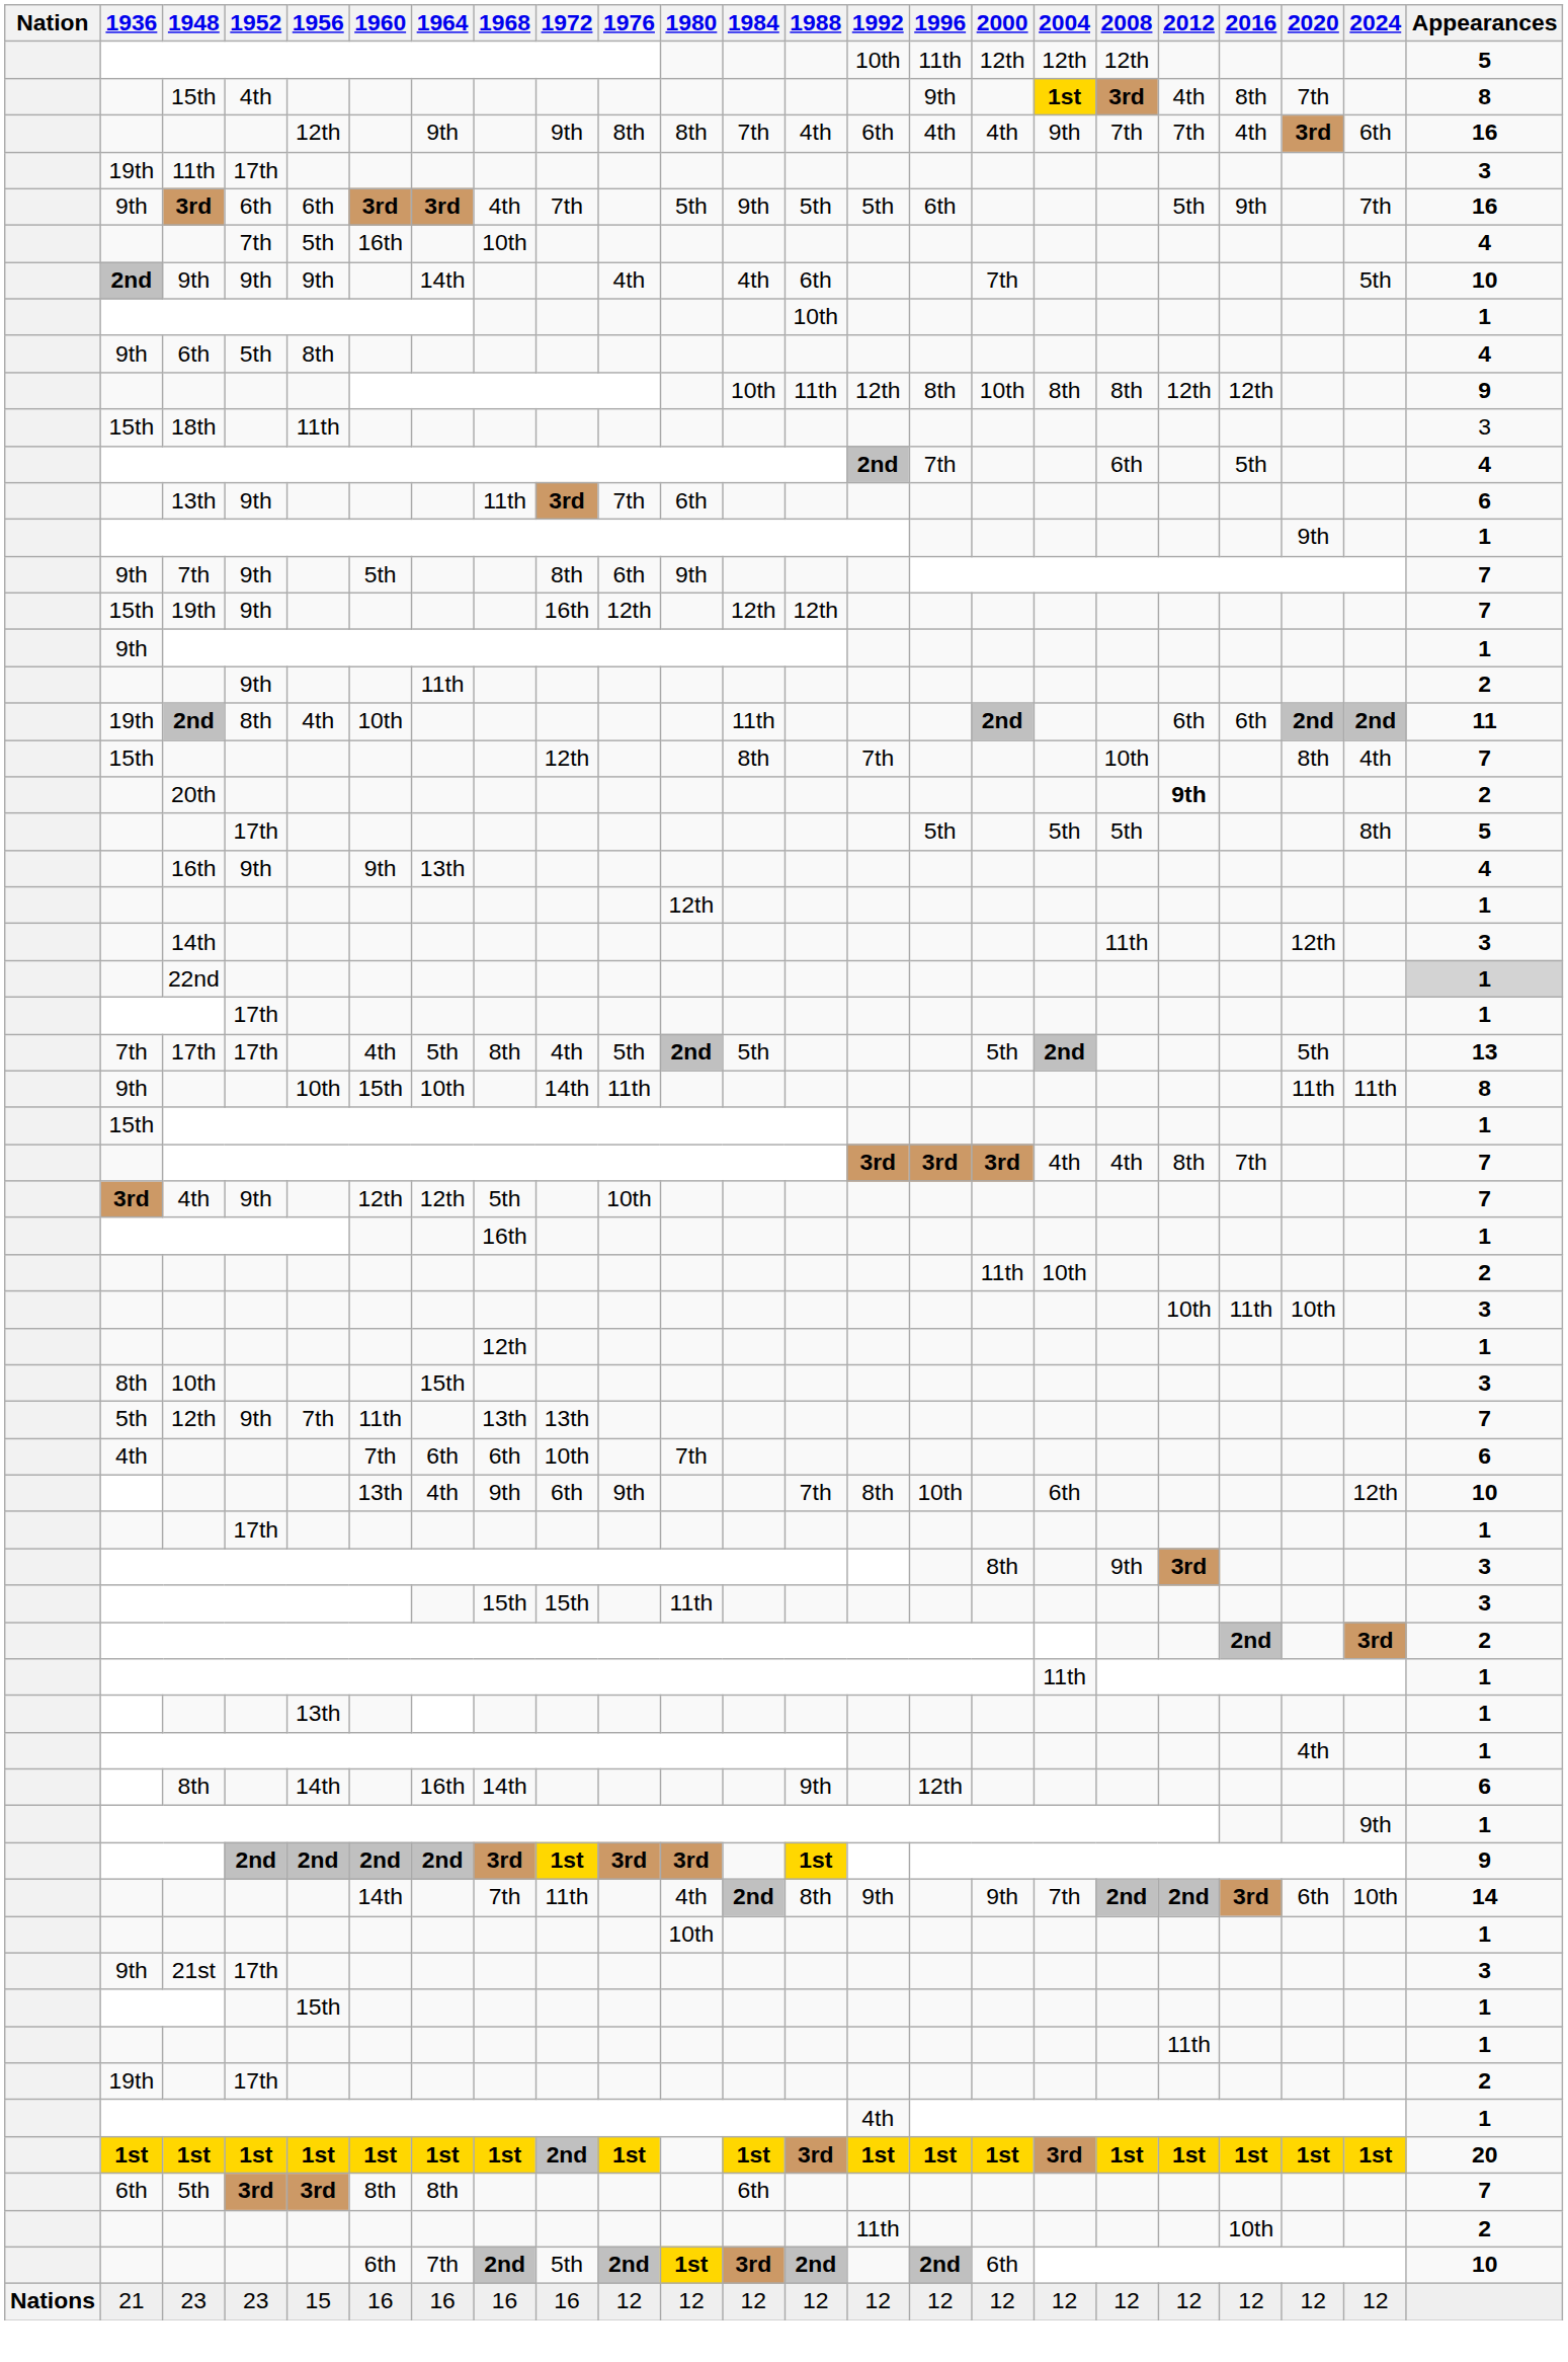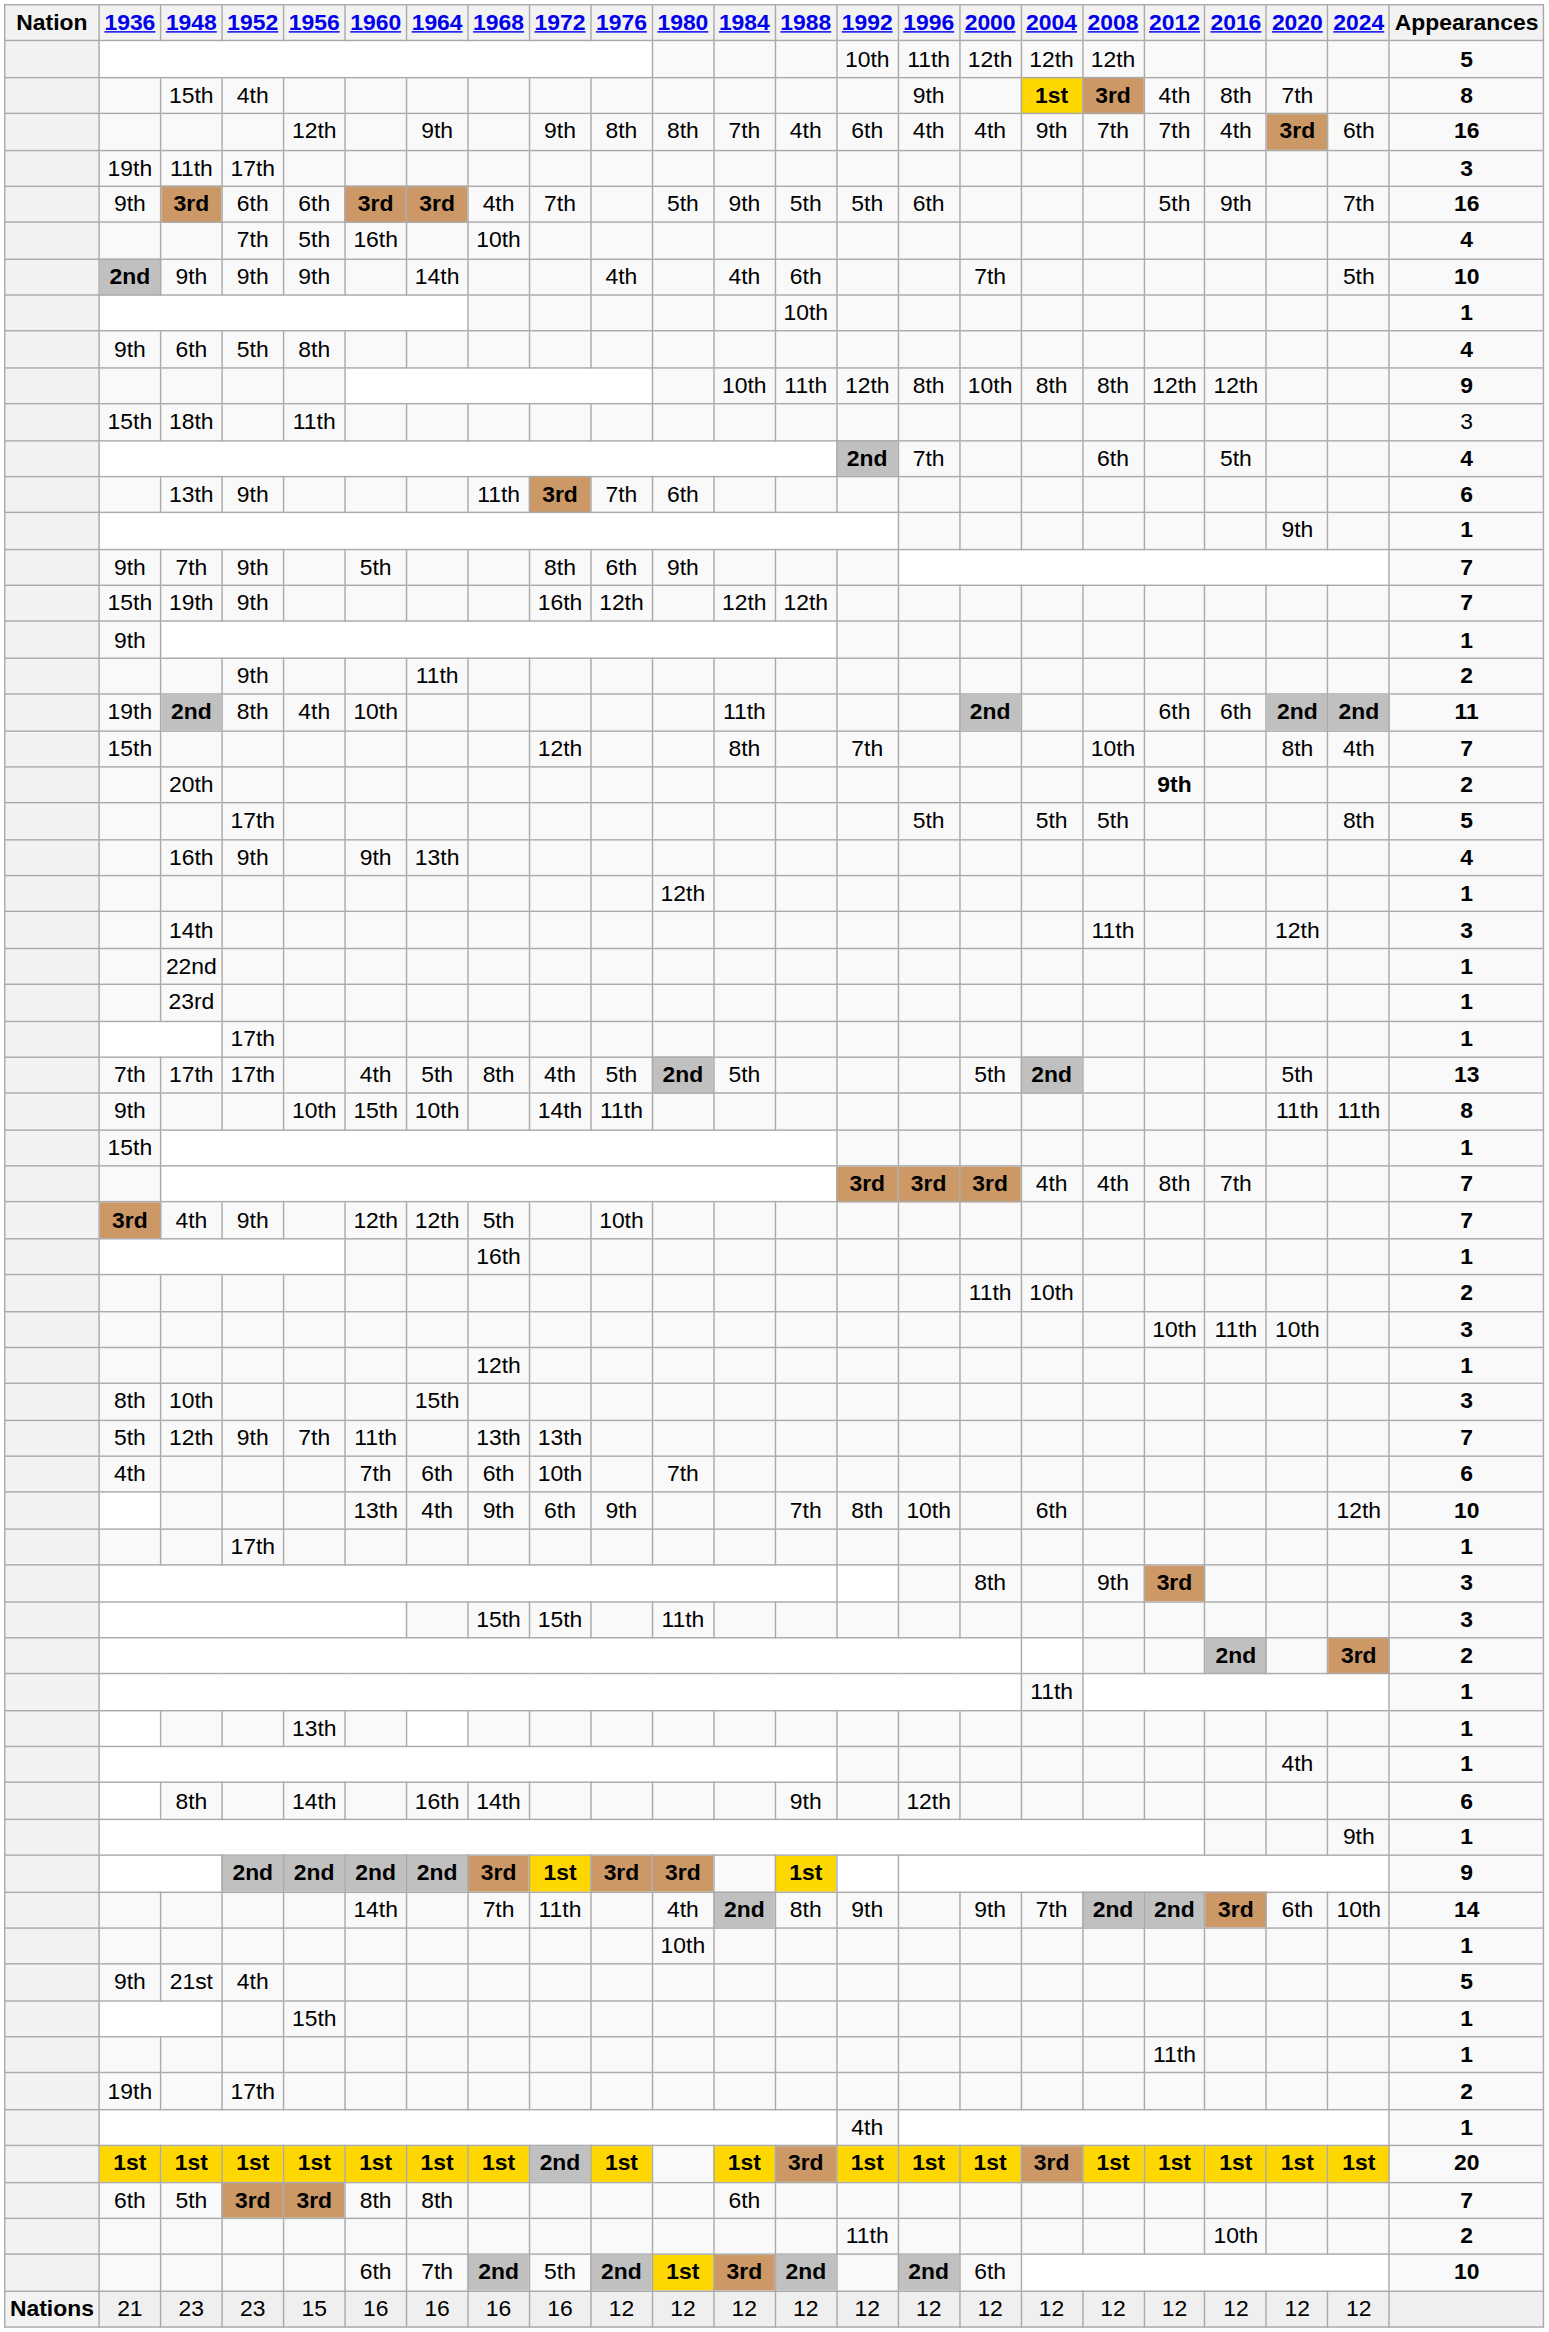22nd | Appearances: lightgrey background -> no background
+ row: 23rd | 1
21st | 1952: 17th -> 4th
21st | Appearances: 3 -> 5
